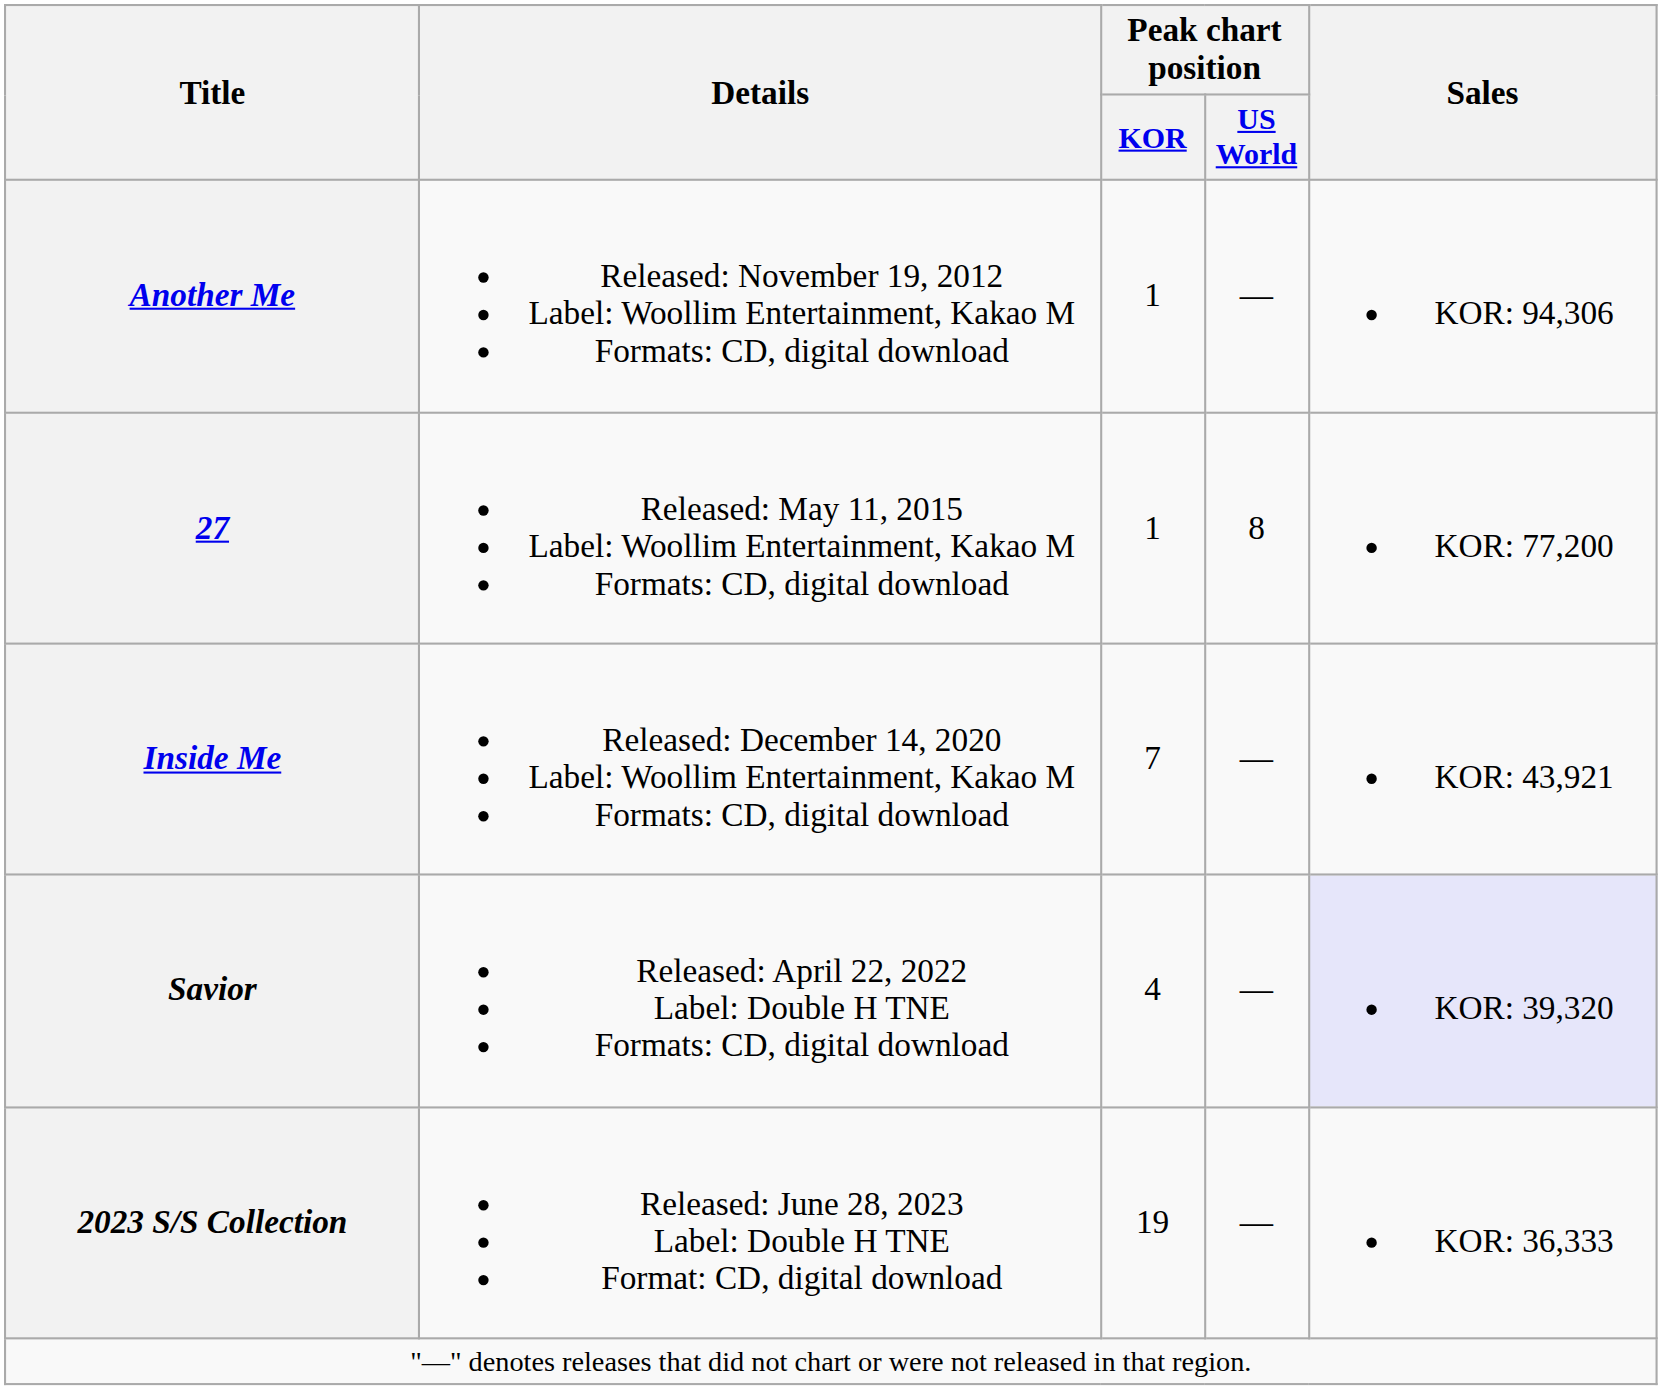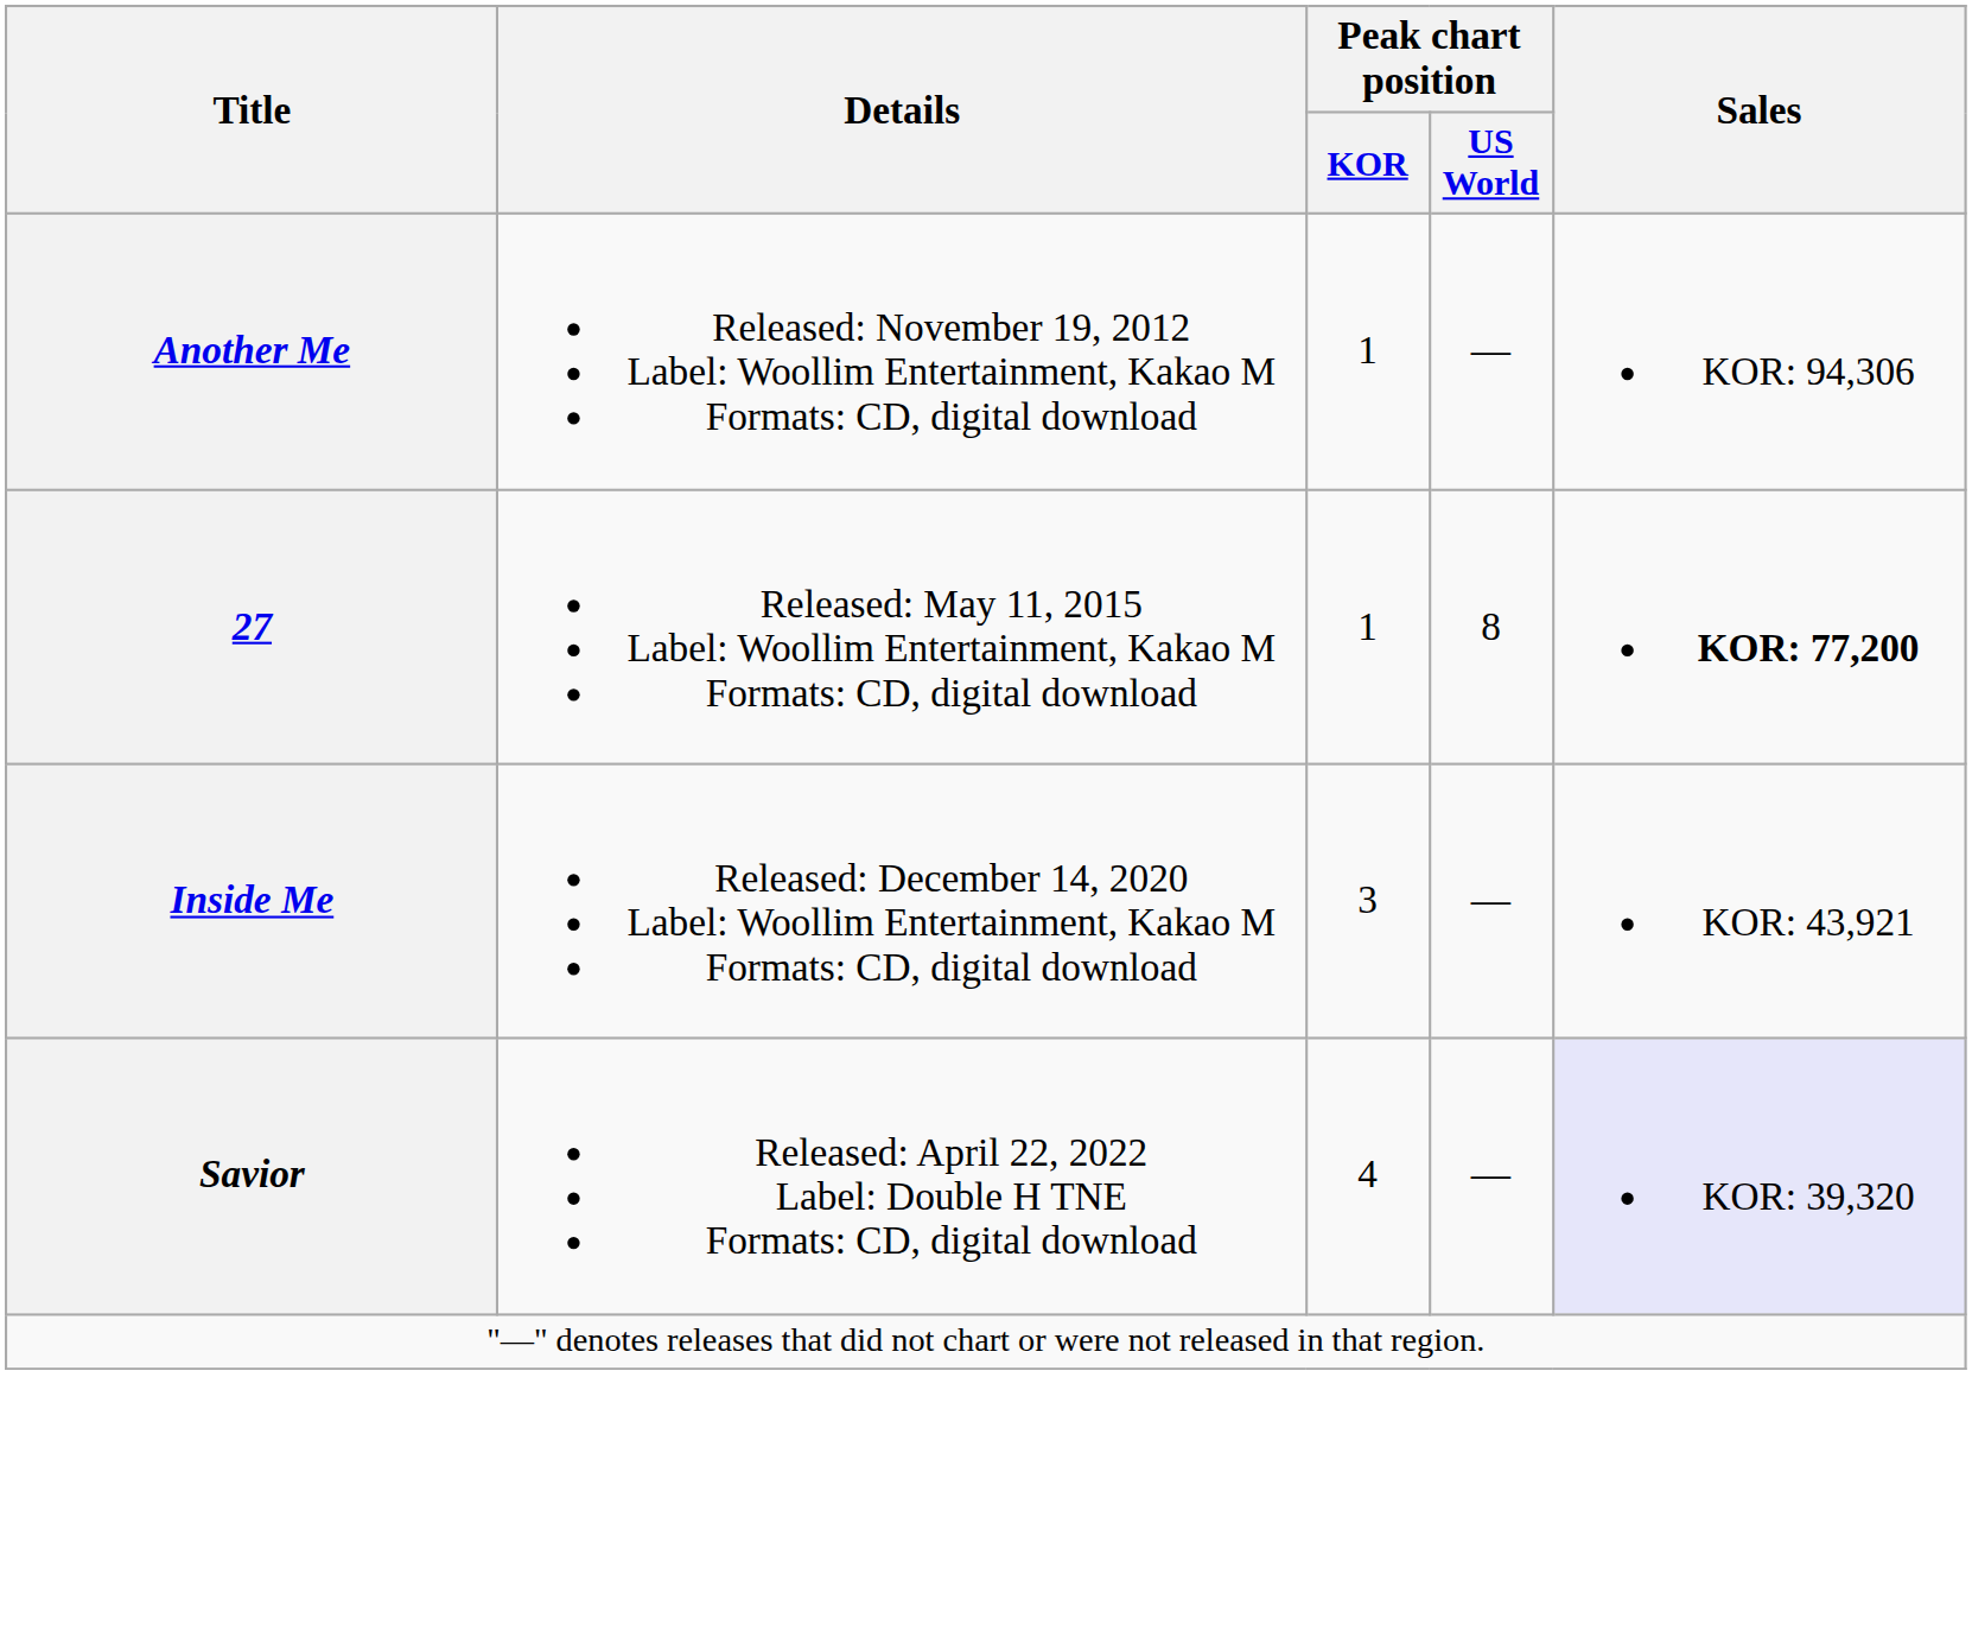27 | Sales: normal -> bold
Inside Me | Peak chart position / KOR: 7 -> 3
- row: 2023 S/S Collection | Released: June 28, 2023 Label: Double H TNE Format: CD, digital download | 19 | — | KOR: 36,333
